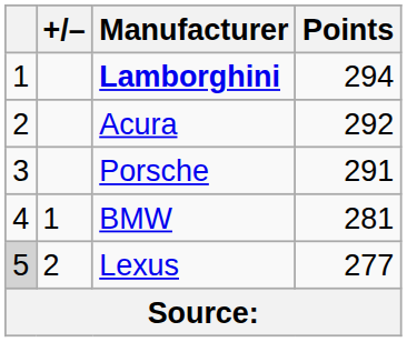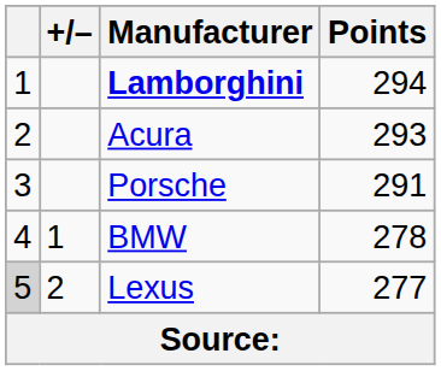Acura | Points: 292 -> 293
BMW | Points: 281 -> 278
